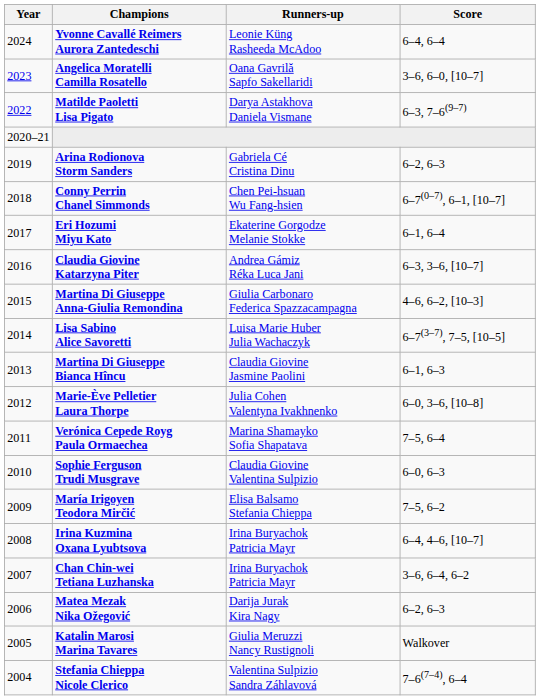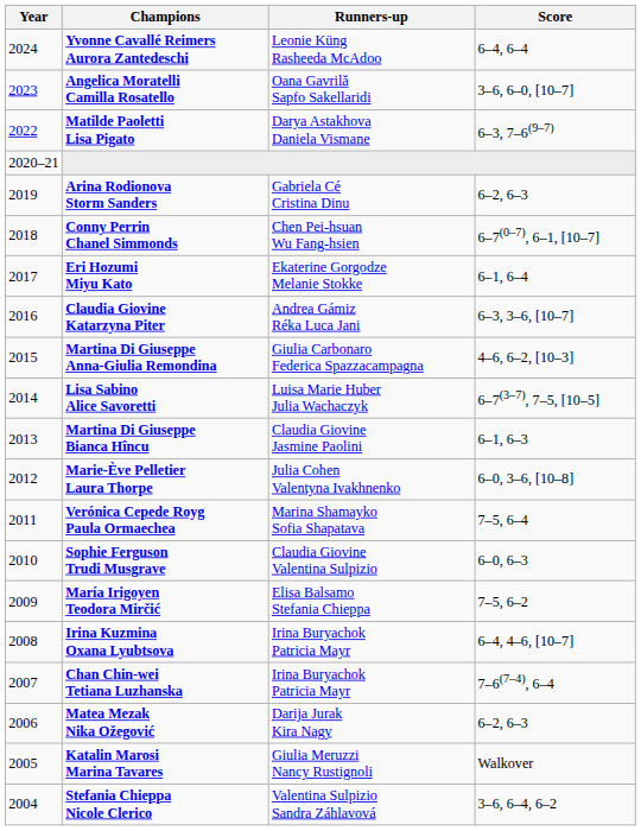Chan Chin-wei Tetiana Luzhanska | Score: 3–6, 6–4, 6–2 -> 7–6(7–4), 6–4
Stefania Chieppa Nicole Clerico | Score: 7–6(7–4), 6–4 -> 3–6, 6–4, 6–2
